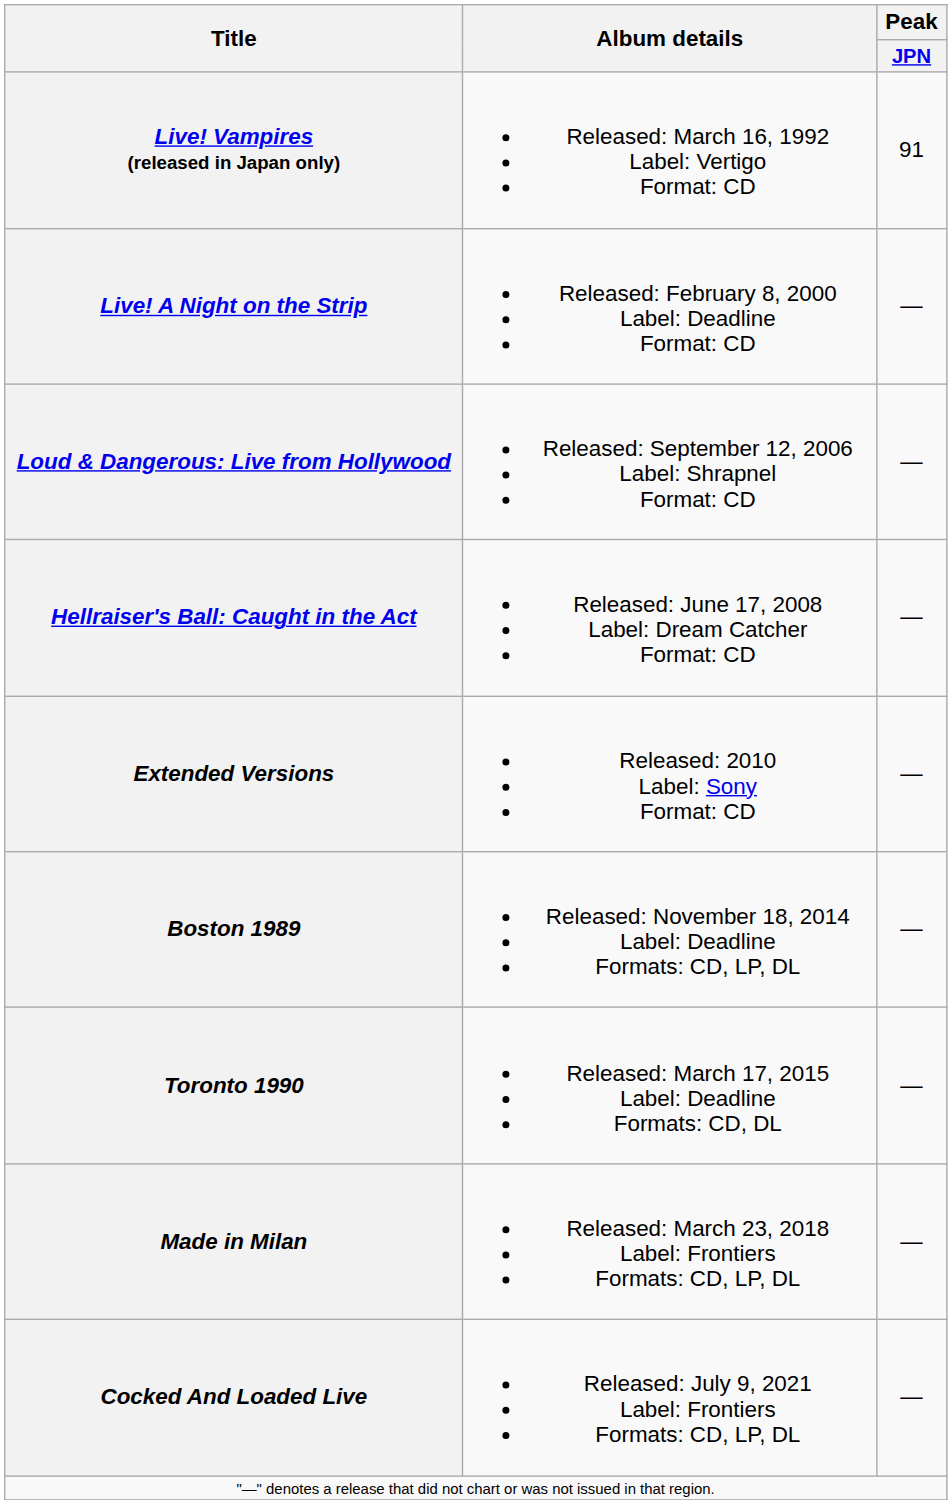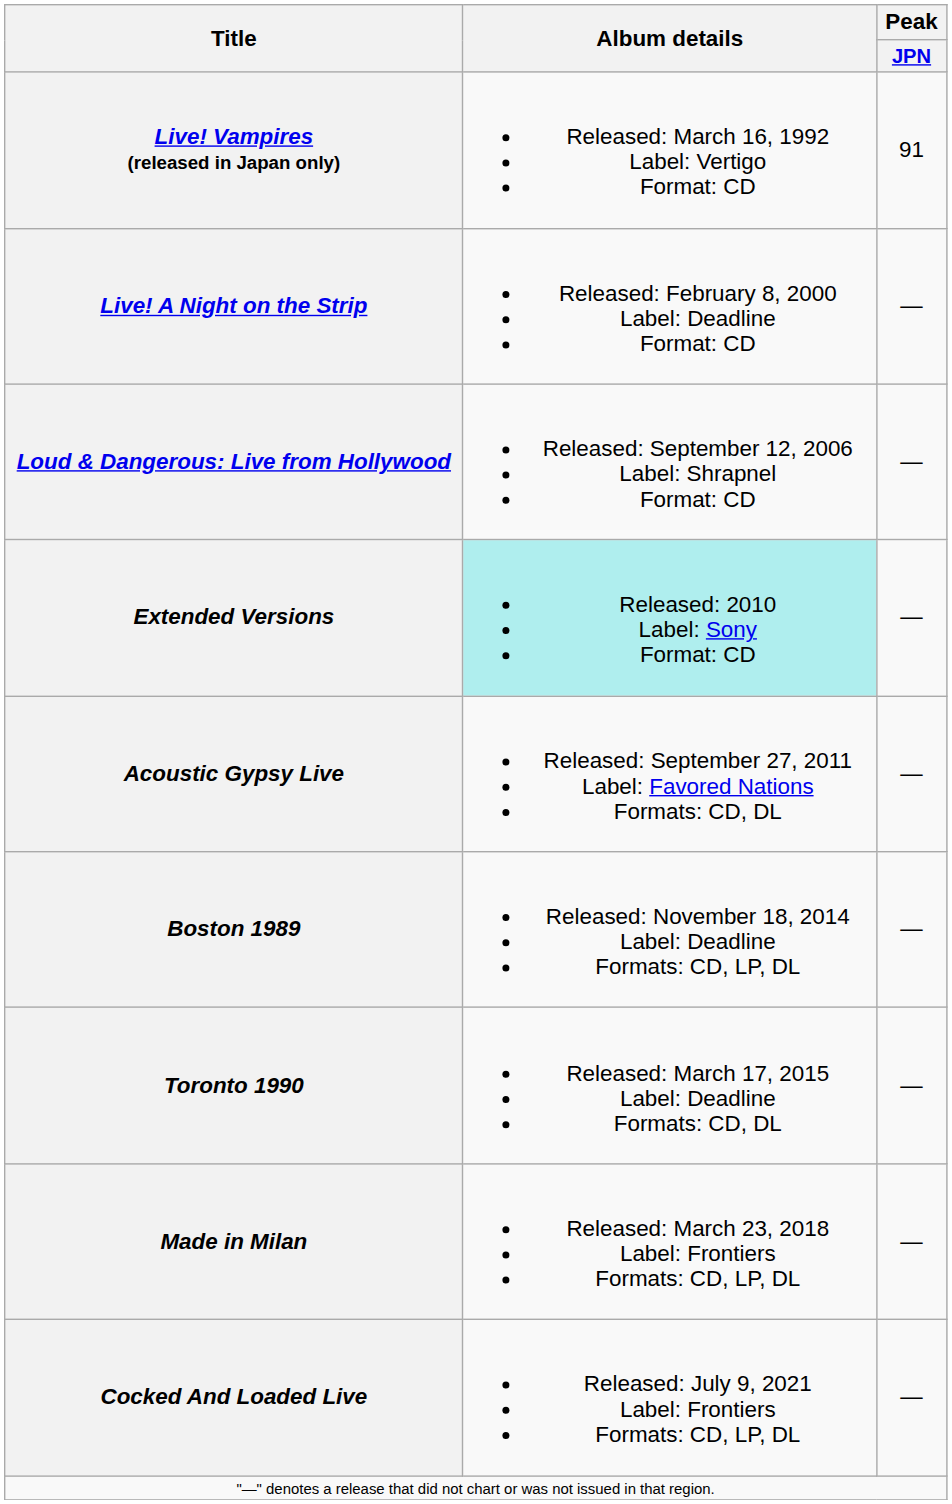- row: Hellraiser's Ball: Caught in the Act | Released: June 17, 2008 Label: Dream Catcher Format: CD | —
Extended Versions | Album details: no background -> paleturquoise background
+ row: Acoustic Gypsy Live | Released: September 27, 2011 Label: Favored Nations Formats: CD, DL | —
